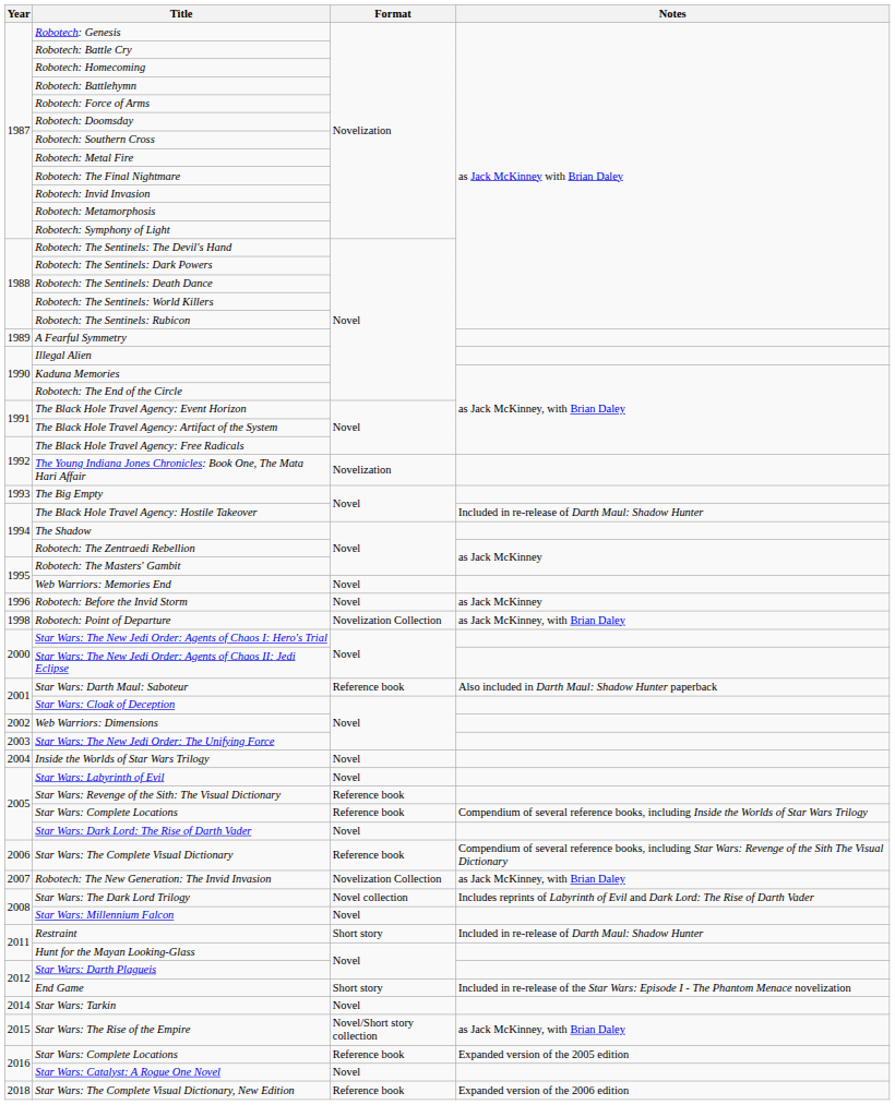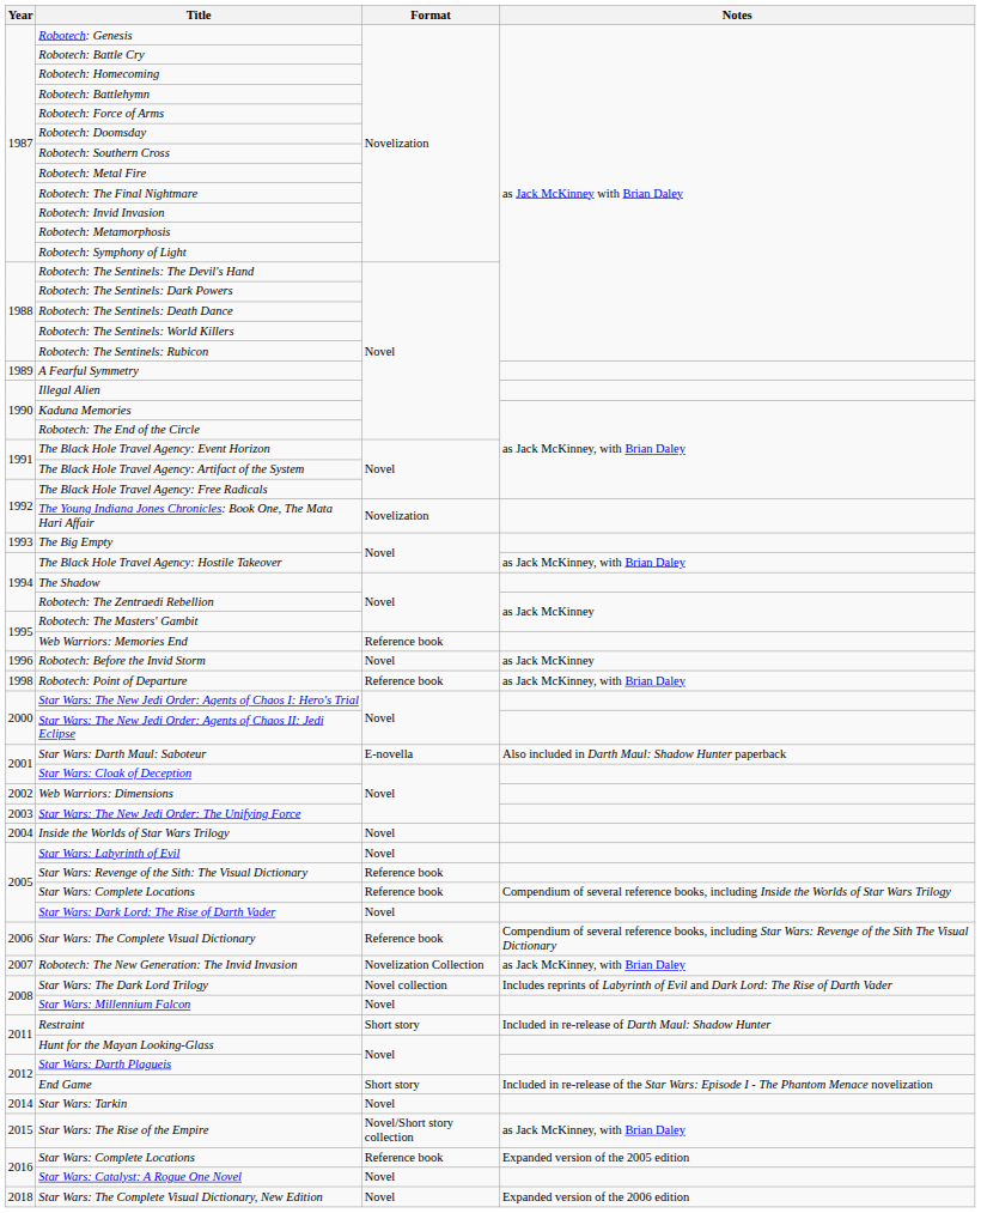The Black Hole Travel Agency: Hostile Takeover | Notes: Included in re-release of Darth Maul: Shadow Hunter -> as Jack McKinney, with Brian Daley
Web Warriors: Memories End | Format: Novel -> Reference book
Robotech: Point of Departure | Format: Novelization Collection -> Reference book
Star Wars: Darth Maul: Saboteur | Format: Reference book -> E-novella
Star Wars: The Complete Visual Dictionary, New Edition | Format: Reference book -> Novel
